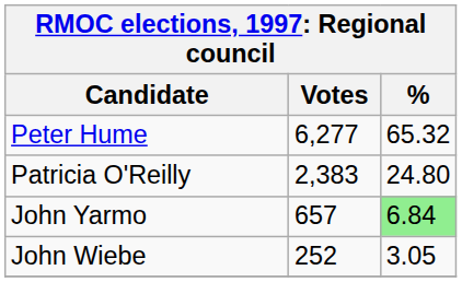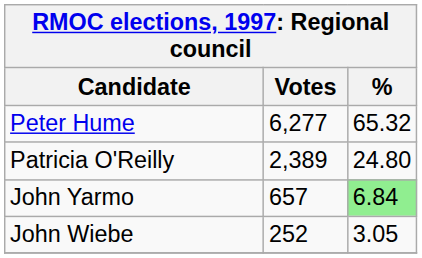Patricia O'Reilly | Votes: 2,383 -> 2,389
